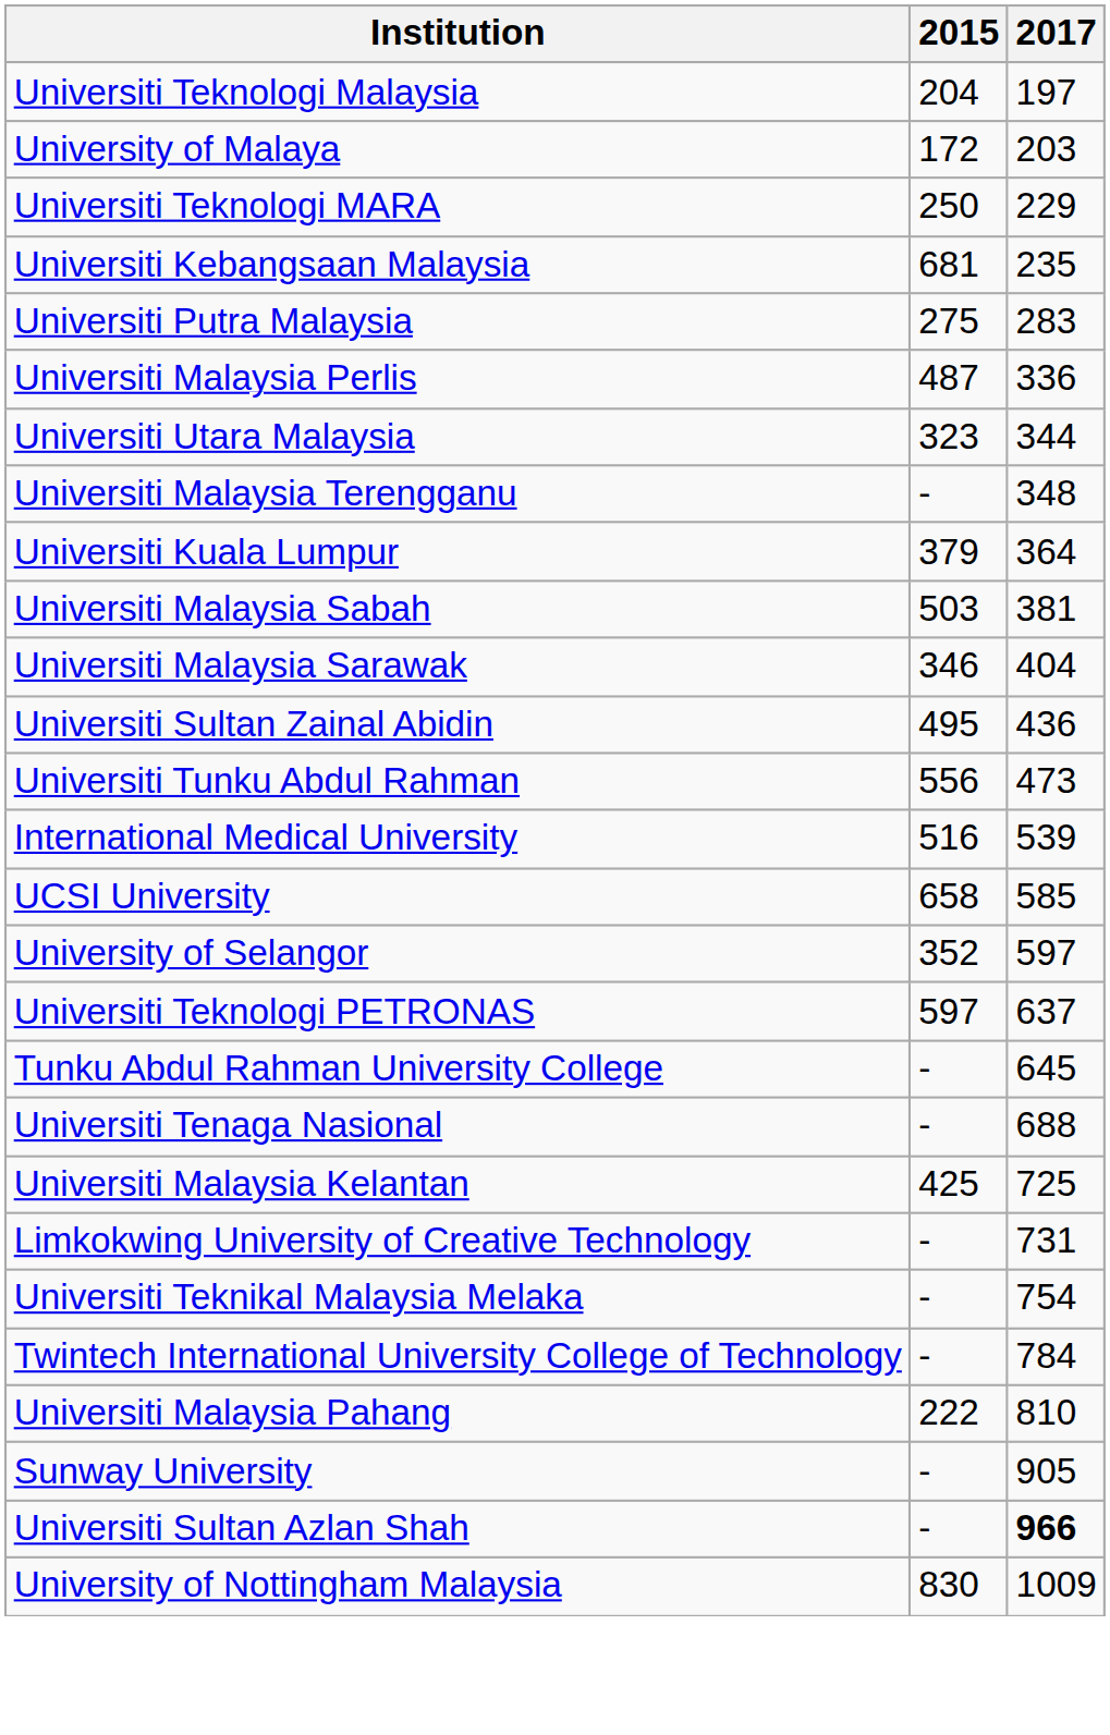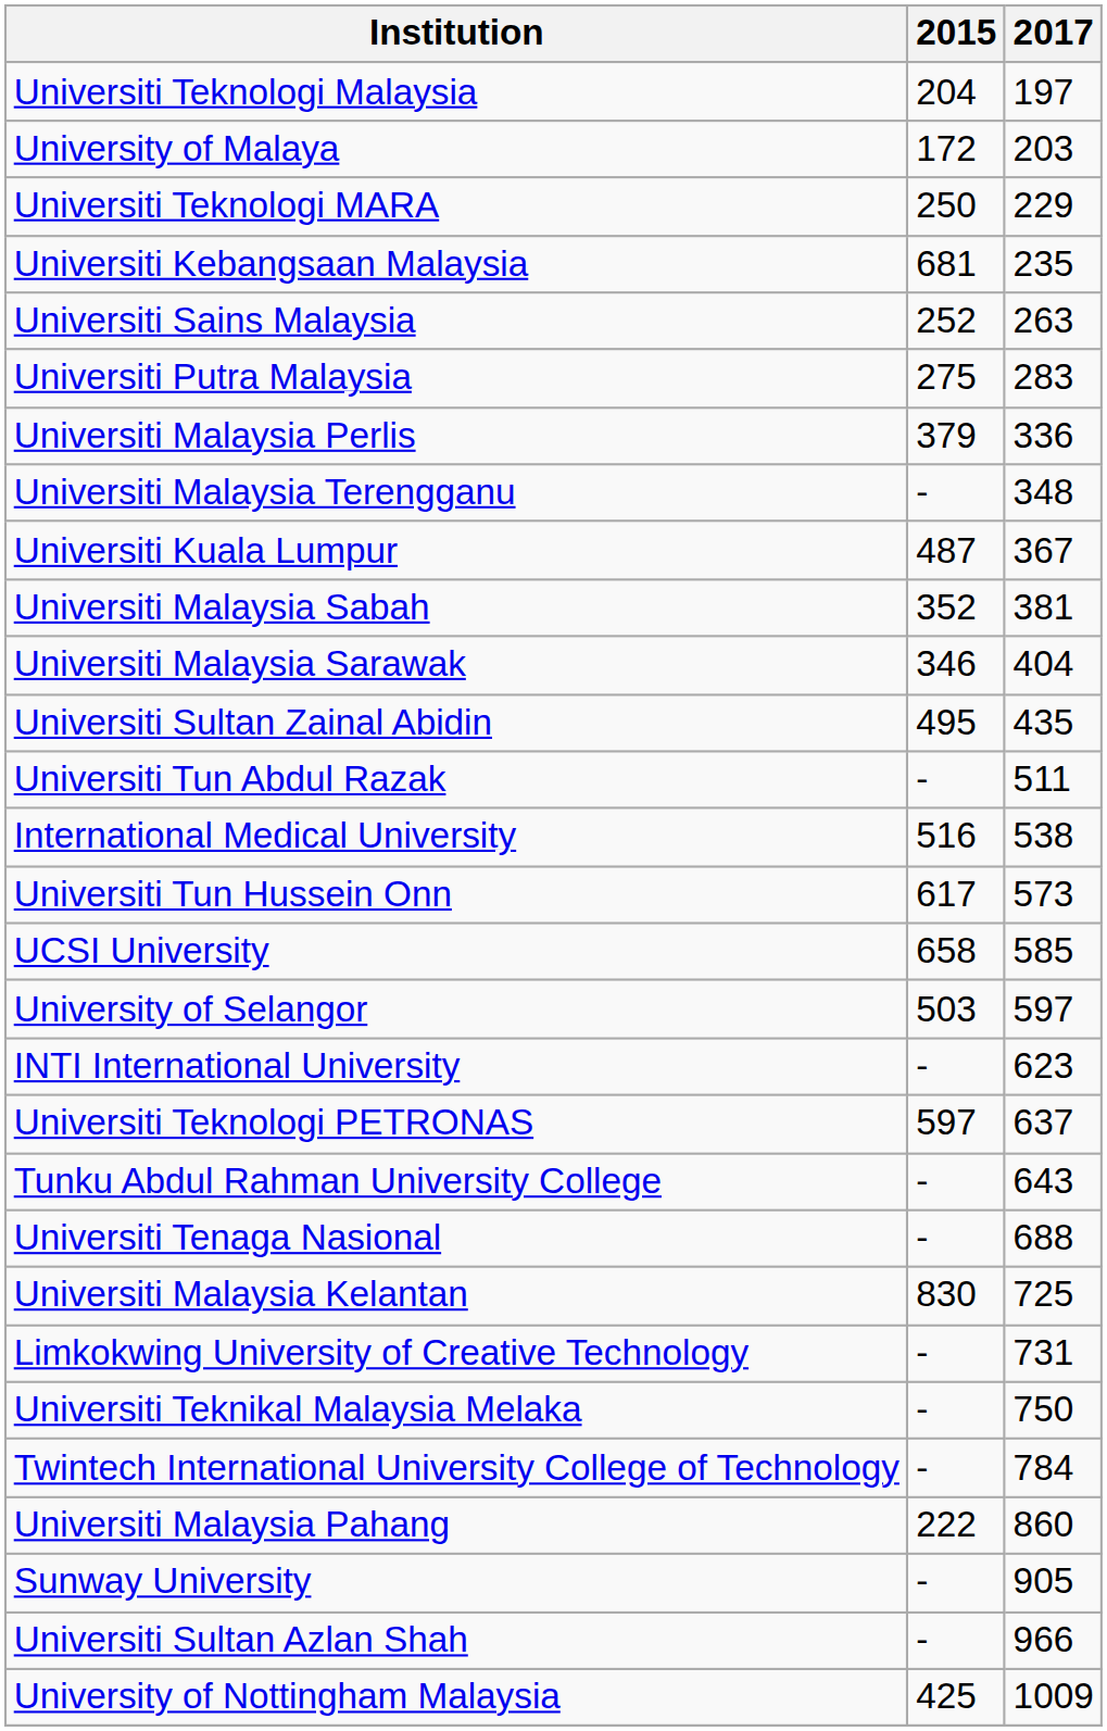+ row: Universiti Sains Malaysia | 252 | 263
Universiti Malaysia Perlis | 2015: 487 -> 379
- row: Universiti Utara Malaysia | 323 | 344
Universiti Kuala Lumpur | 2015: 379 -> 487
Universiti Kuala Lumpur | 2017: 364 -> 367
Universiti Malaysia Sabah | 2015: 503 -> 352
Universiti Sultan Zainal Abidin | 2017: 436 -> 435
- row: Universiti Tunku Abdul Rahman | 556 | 473
+ row: Universiti Tun Abdul Razak | - | 511
International Medical University | 2017: 539 -> 538
+ row: Universiti Tun Hussein Onn | 617 | 573
University of Selangor | 2015: 352 -> 503
+ row: INTI International University | - | 623
Tunku Abdul Rahman University College | 2017: 645 -> 643
Universiti Malaysia Kelantan | 2015: 425 -> 830
Universiti Teknikal Malaysia Melaka | 2017: 754 -> 750
Universiti Malaysia Pahang | 2017: 810 -> 860
Universiti Sultan Azlan Shah | 2017: bold -> normal
University of Nottingham Malaysia | 2015: 830 -> 425
